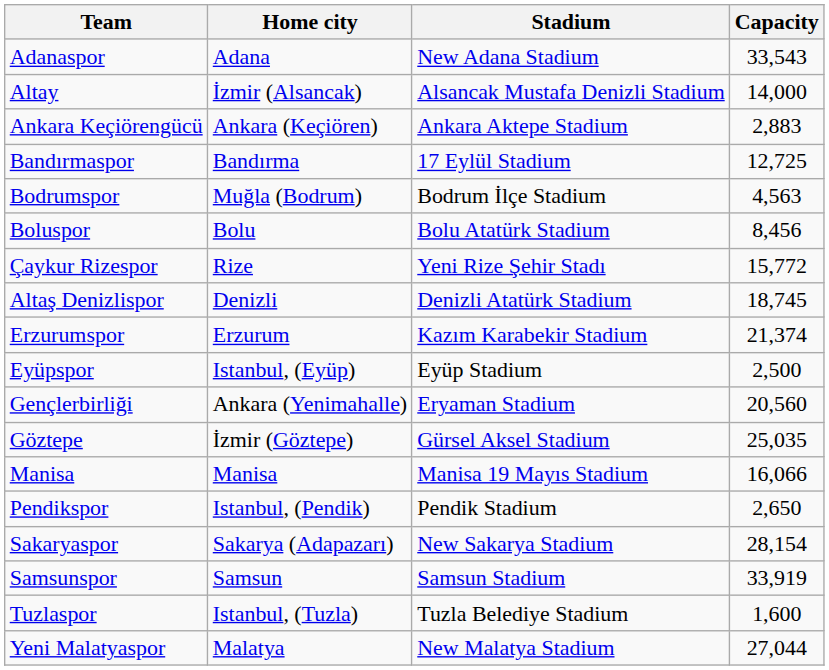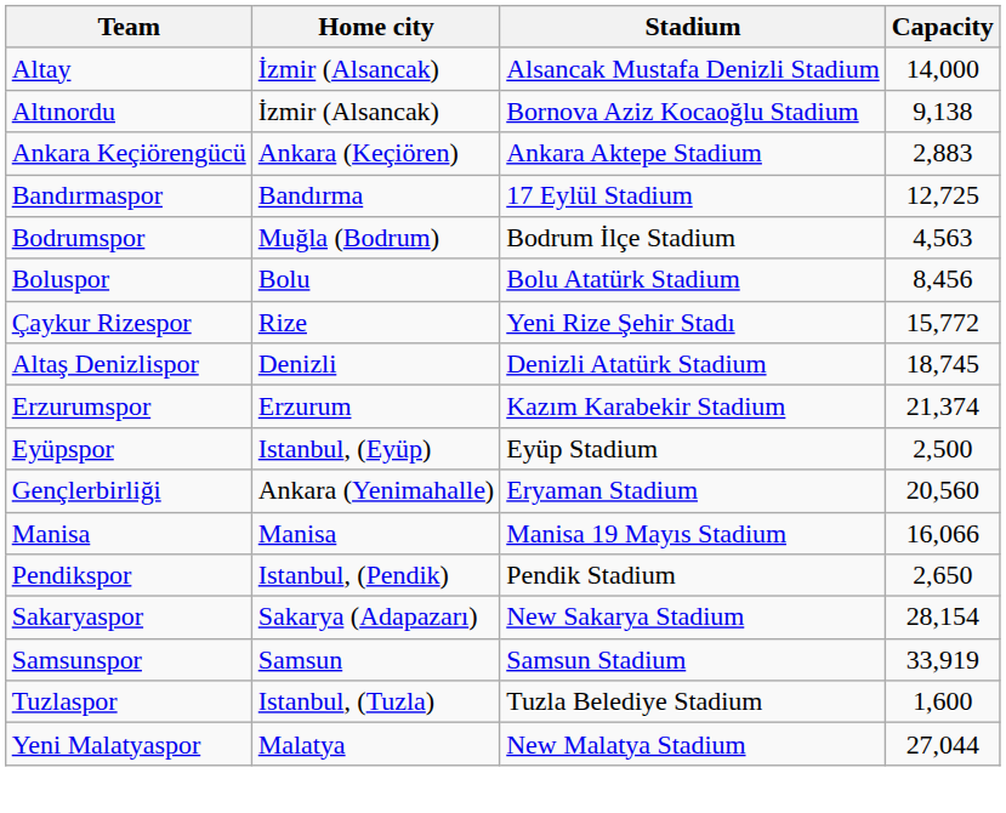- row: Adanaspor | Adana | New Adana Stadium | 33,543
+ row: Altınordu | İzmir (Alsancak) | Bornova Aziz Kocaoğlu Stadium | 9,138
- row: Göztepe | İzmir (Göztepe) | Gürsel Aksel Stadium | 25,035
